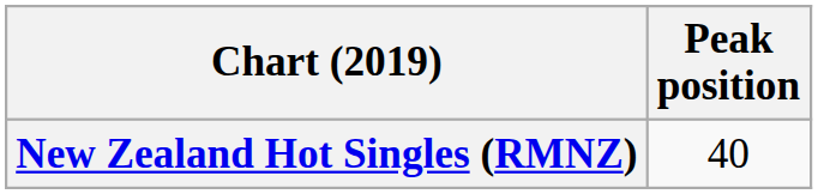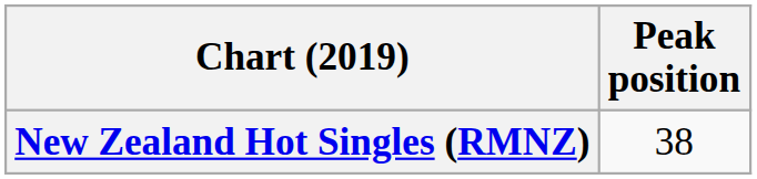New Zealand Hot Singles (RMNZ) | Peak position: 40 -> 38
